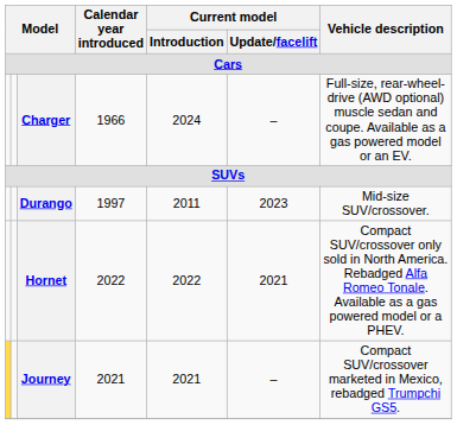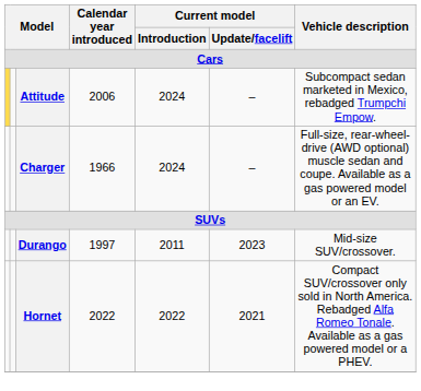+ row: Attitude | 2006 | 2024 | – | Subcompact sedan marketed in Mexico, rebadged Trumpchi Empow.
- row: Journey | 2021 | 2021 | – | Compact SUV/crossover marketed in Mexico, rebadged Trumpchi GS5.
